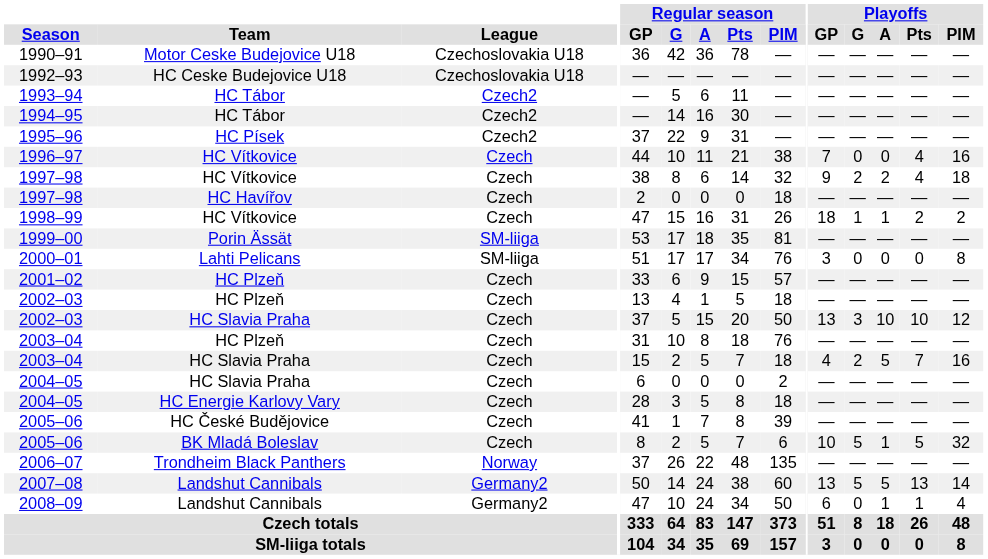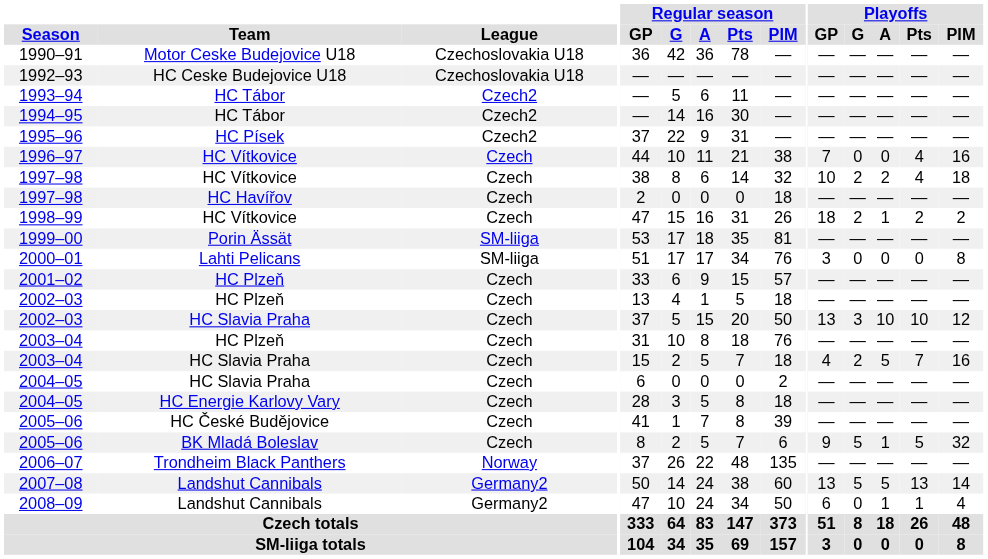1997–98 / HC Vítkovice | Playoffs / GP: 9 -> 10
1998–99 | Playoffs / G: 1 -> 2
2005–06 / BK Mladá Boleslav | Playoffs / GP: 10 -> 9
